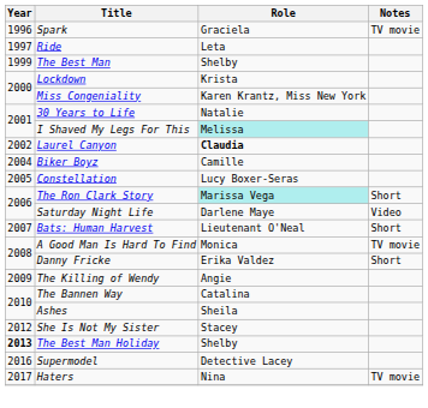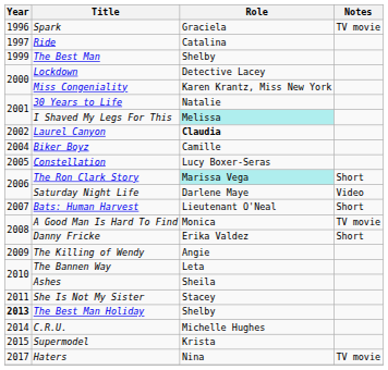Ride | Role: Leta -> Catalina
Lockdown | Role: Krista -> Detective Lacey
The Bannen Way | Role: Catalina -> Leta
She Is Not My Sister | Year: 2012 -> 2011
+ row: 2014 | C.R.U. | Michelle Hughes
Supermodel | Year: 2016 -> 2015
Supermodel | Role: Detective Lacey -> Krista
